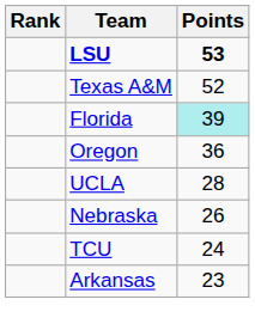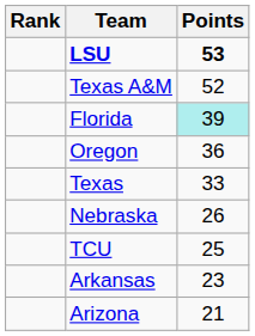+ row: Texas | 33
- row: UCLA | 28
TCU | Points: 24 -> 25
+ row: Arizona | 21
